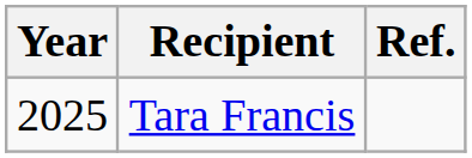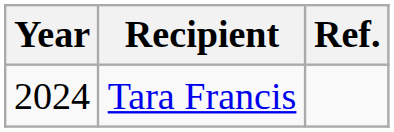Tara Francis | Year: 2025 -> 2024
